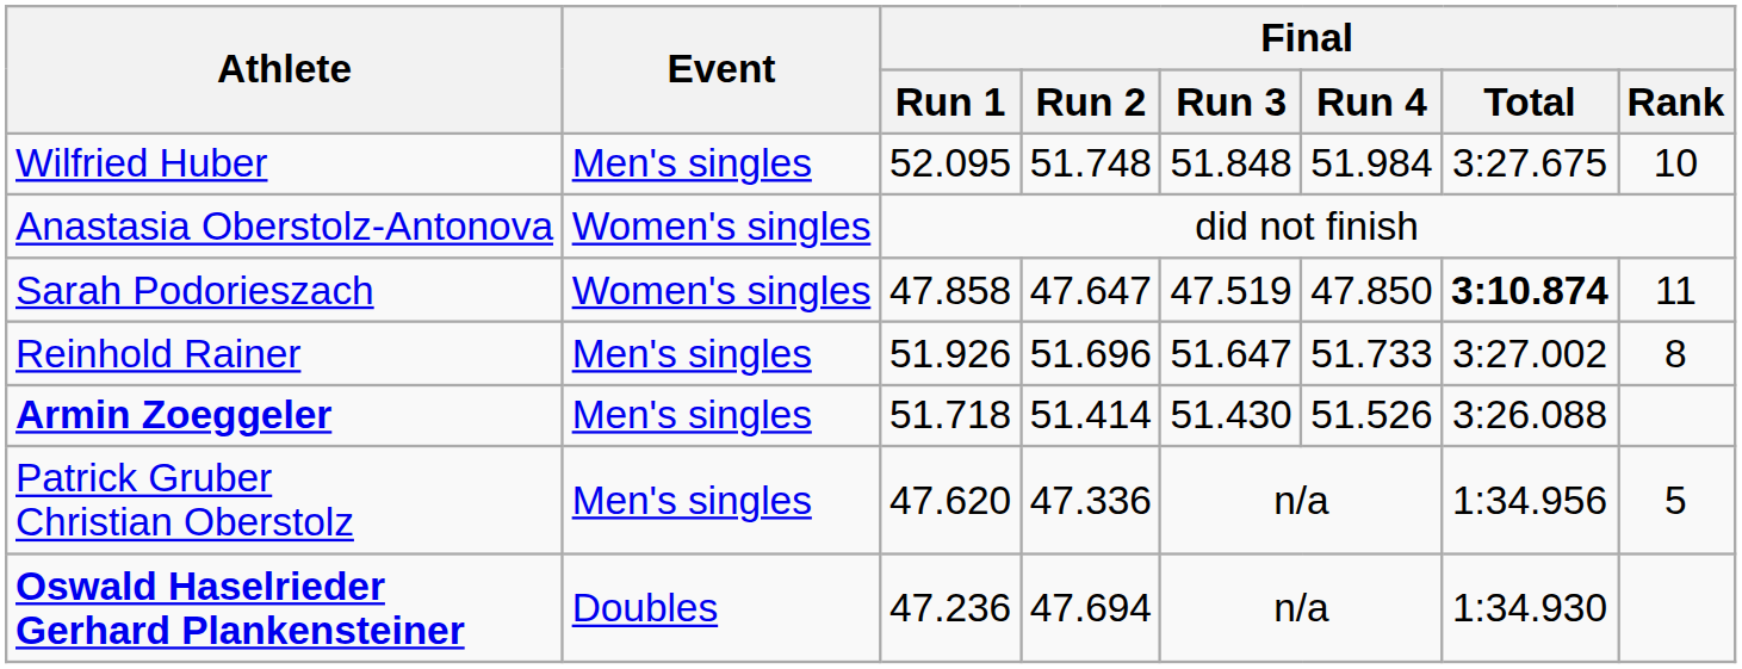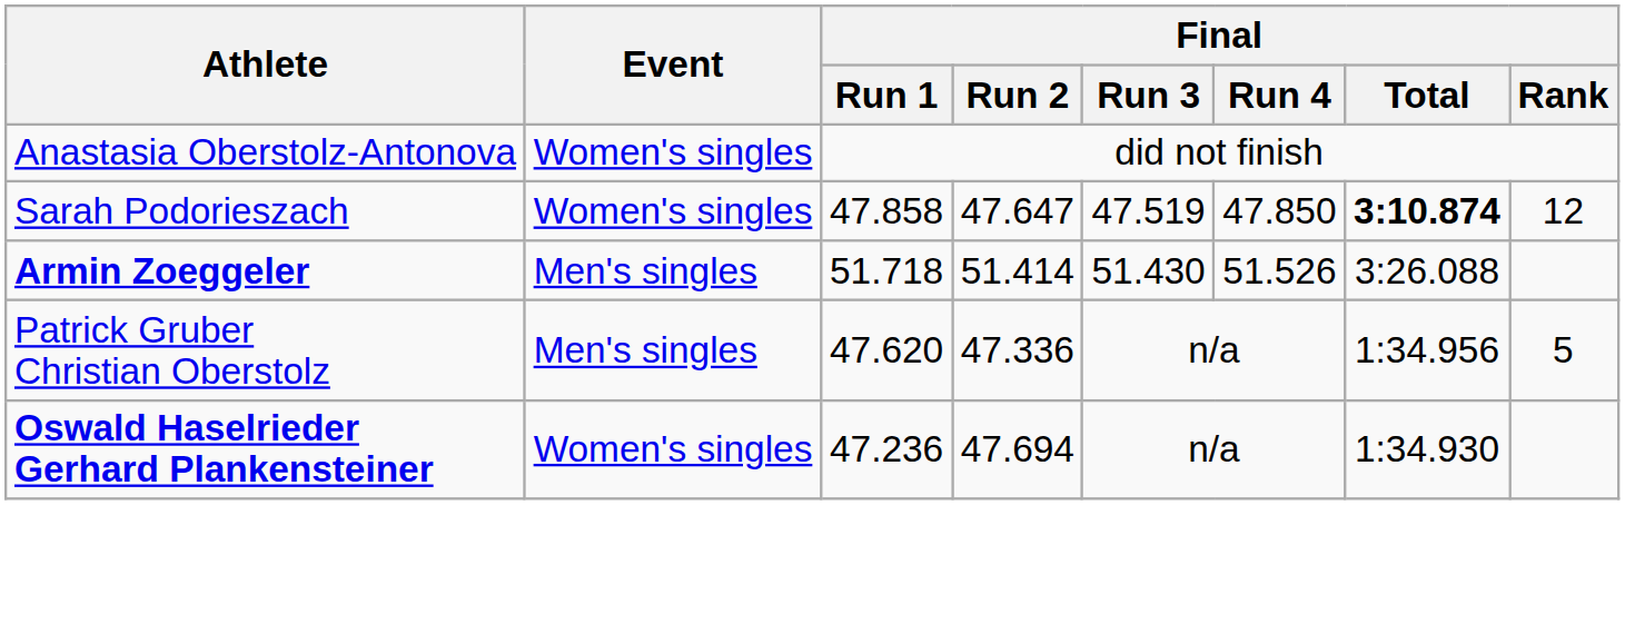- row: Wilfried Huber | Men's singles | 52.095 | 51.748 | 51.848 | 51.984 | 3:27.675 | 10
Sarah Podorieszach | Final / Rank: 11 -> 12
- row: Reinhold Rainer | Men's singles | 51.926 | 51.696 | 51.647 | 51.733 | 3:27.002 | 8
Oswald Haselrieder Gerhard Plankensteiner | Event: Doubles -> Women's singles
